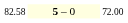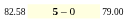82.58 | column 3: 72.00 -> 79.00
